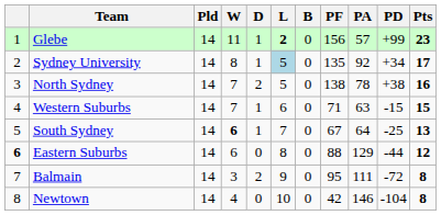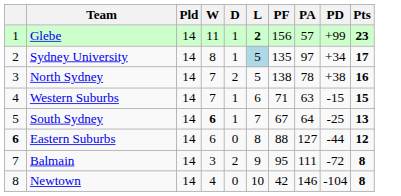- column: B | 0 | 0 | 0 | 0 | 0 | 0 | 0 | 0
Sydney University | PA: 92 -> 97
Eastern Suburbs | PA: 129 -> 127
